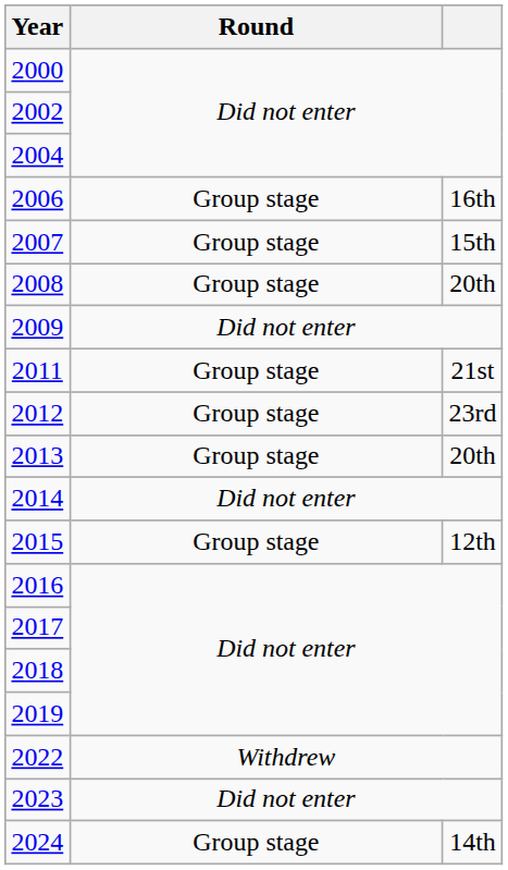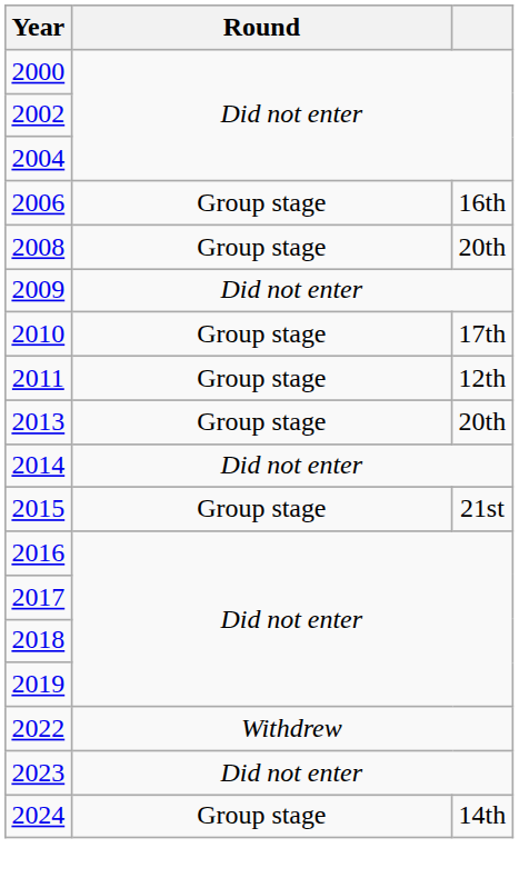- row: 2007 | Group stage | 15th
+ row: 2010 | Group stage | 17th
2011 | column 3: 21st -> 12th
- row: 2012 | Group stage | 23rd
2015 | column 3: 12th -> 21st
